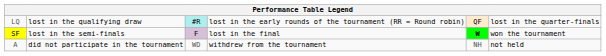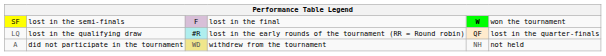rows swapped: LQ <-> SF
A | column 3: no background -> khaki background
